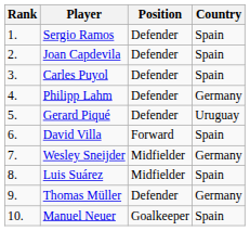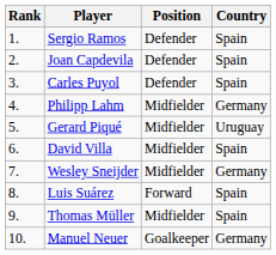Philipp Lahm | Position: Defender -> Midfielder
Gerard Piqué | Position: Defender -> Midfielder
David Villa | Position: Forward -> Midfielder
Luis Suárez | Position: Midfielder -> Forward
Thomas Müller | Position: Defender -> Midfielder
Thomas Müller | Country: Germany -> Spain
Manuel Neuer | Country: Spain -> Germany
